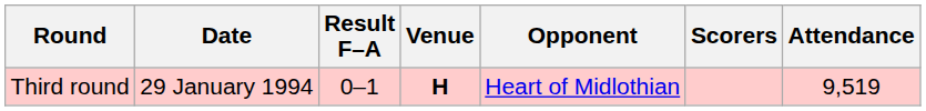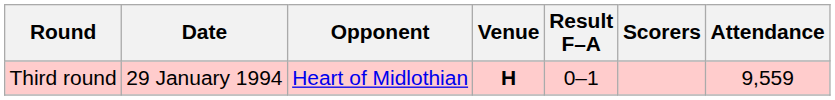columns swapped: Opponent <-> Result F–A
Third round | Attendance: 9,519 -> 9,559
